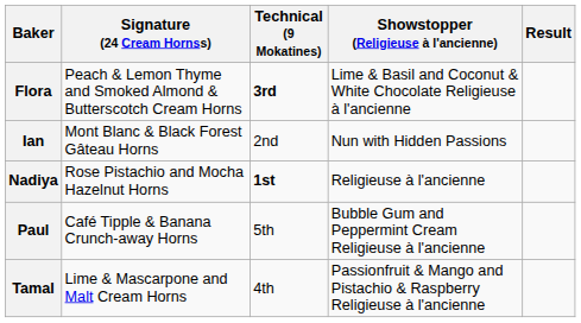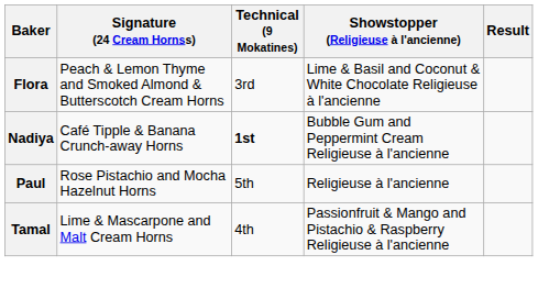Flora | Technical (9 Mokatines): bold -> normal
- row: Ian | Mont Blanc & Black Forest Gâteau Horns | 2nd | Nun with Hidden Passions
Nadiya | Signature (24 Cream Hornss): Rose Pistachio and Mocha Hazelnut Horns -> Café Tipple & Banana Crunch-away Horns
Nadiya | Showstopper (Religieuse à l'ancienne): Religieuse à l'ancienne -> Bubble Gum and Peppermint Cream Religieuse à l'ancienne
Paul | Signature (24 Cream Hornss): Café Tipple & Banana Crunch-away Horns -> Rose Pistachio and Mocha Hazelnut Horns
Paul | Showstopper (Religieuse à l'ancienne): Bubble Gum and Peppermint Cream Religieuse à l'ancienne -> Religieuse à l'ancienne
